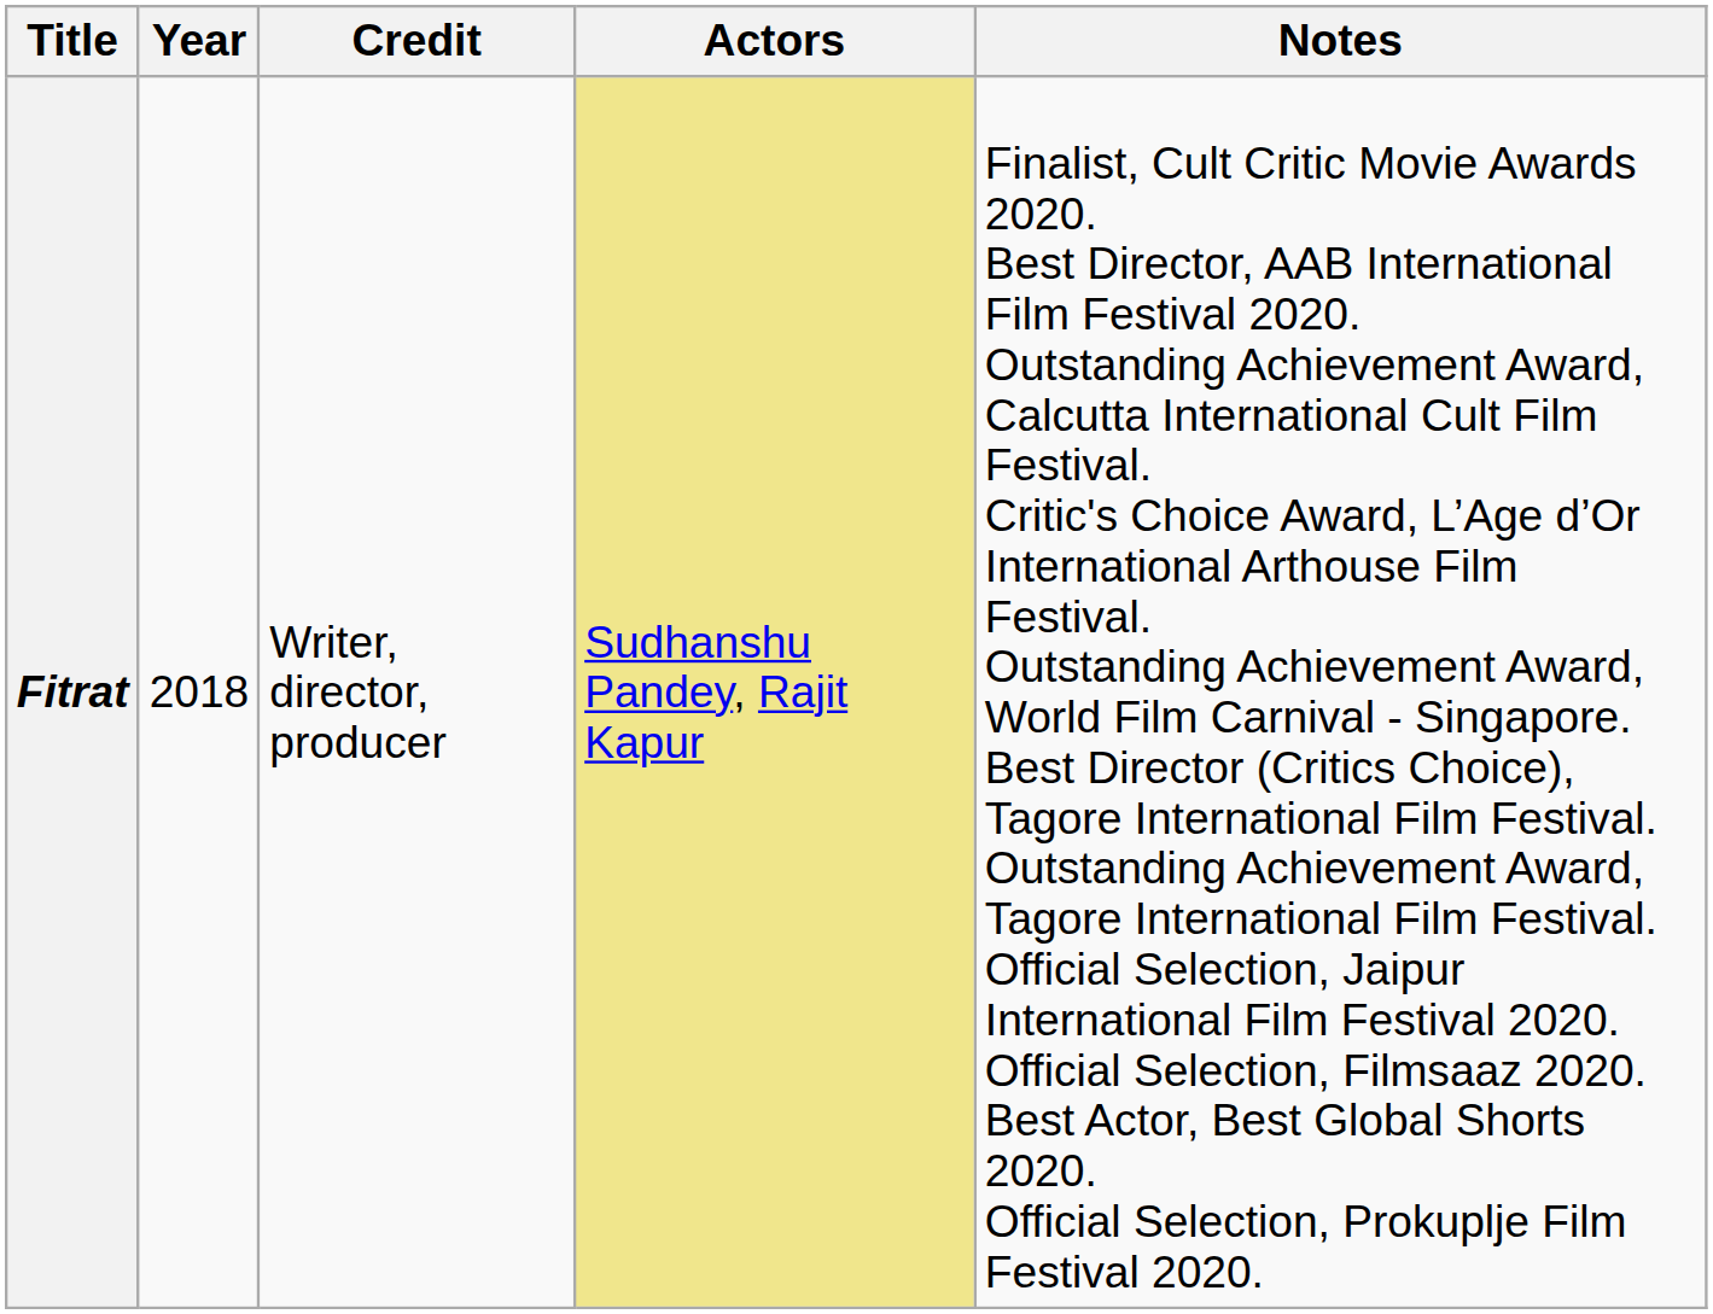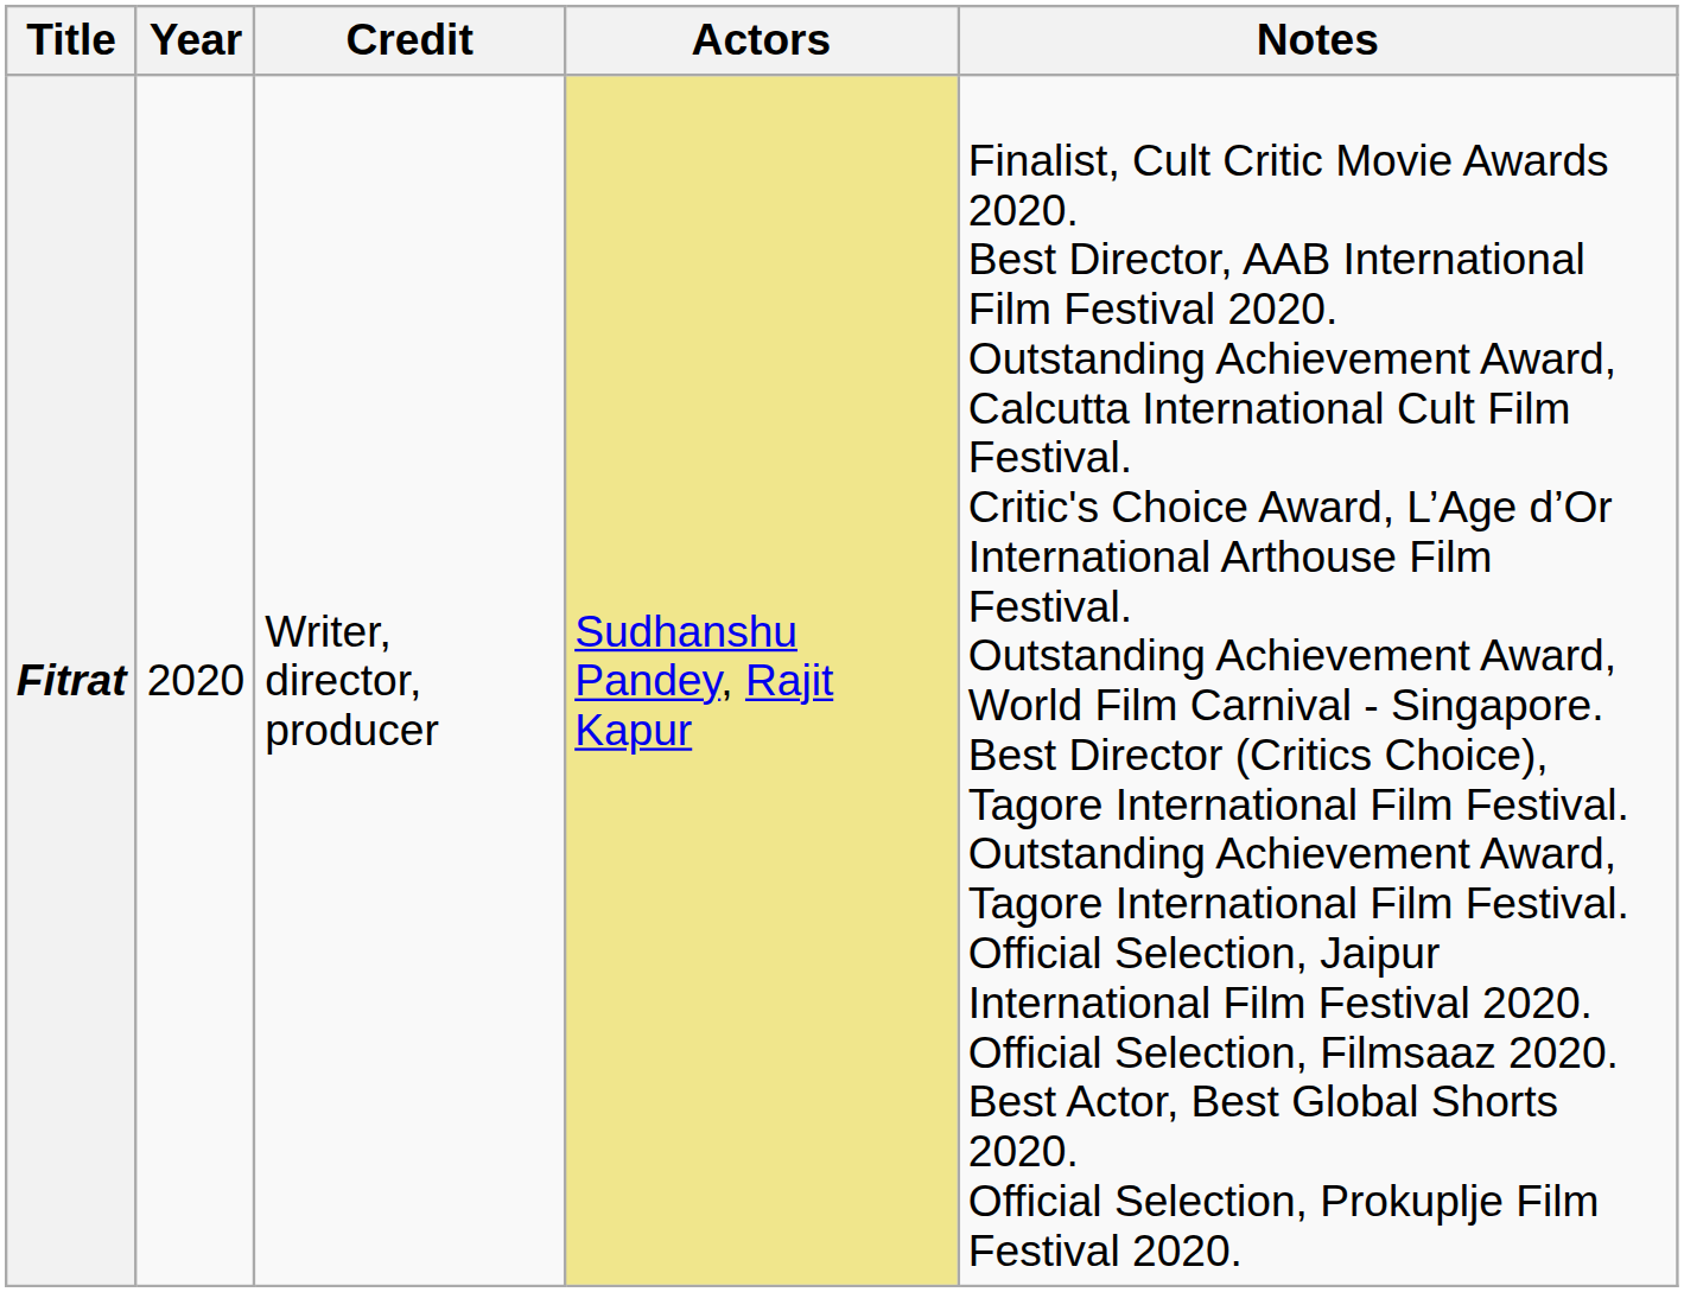Fitrat | Year: 2018 -> 2020
